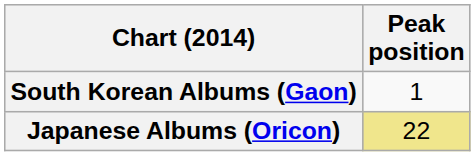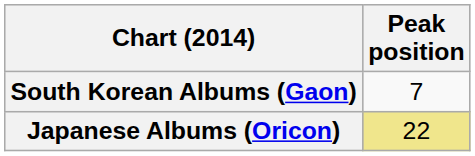South Korean Albums (Gaon) | Peak position: 1 -> 7
